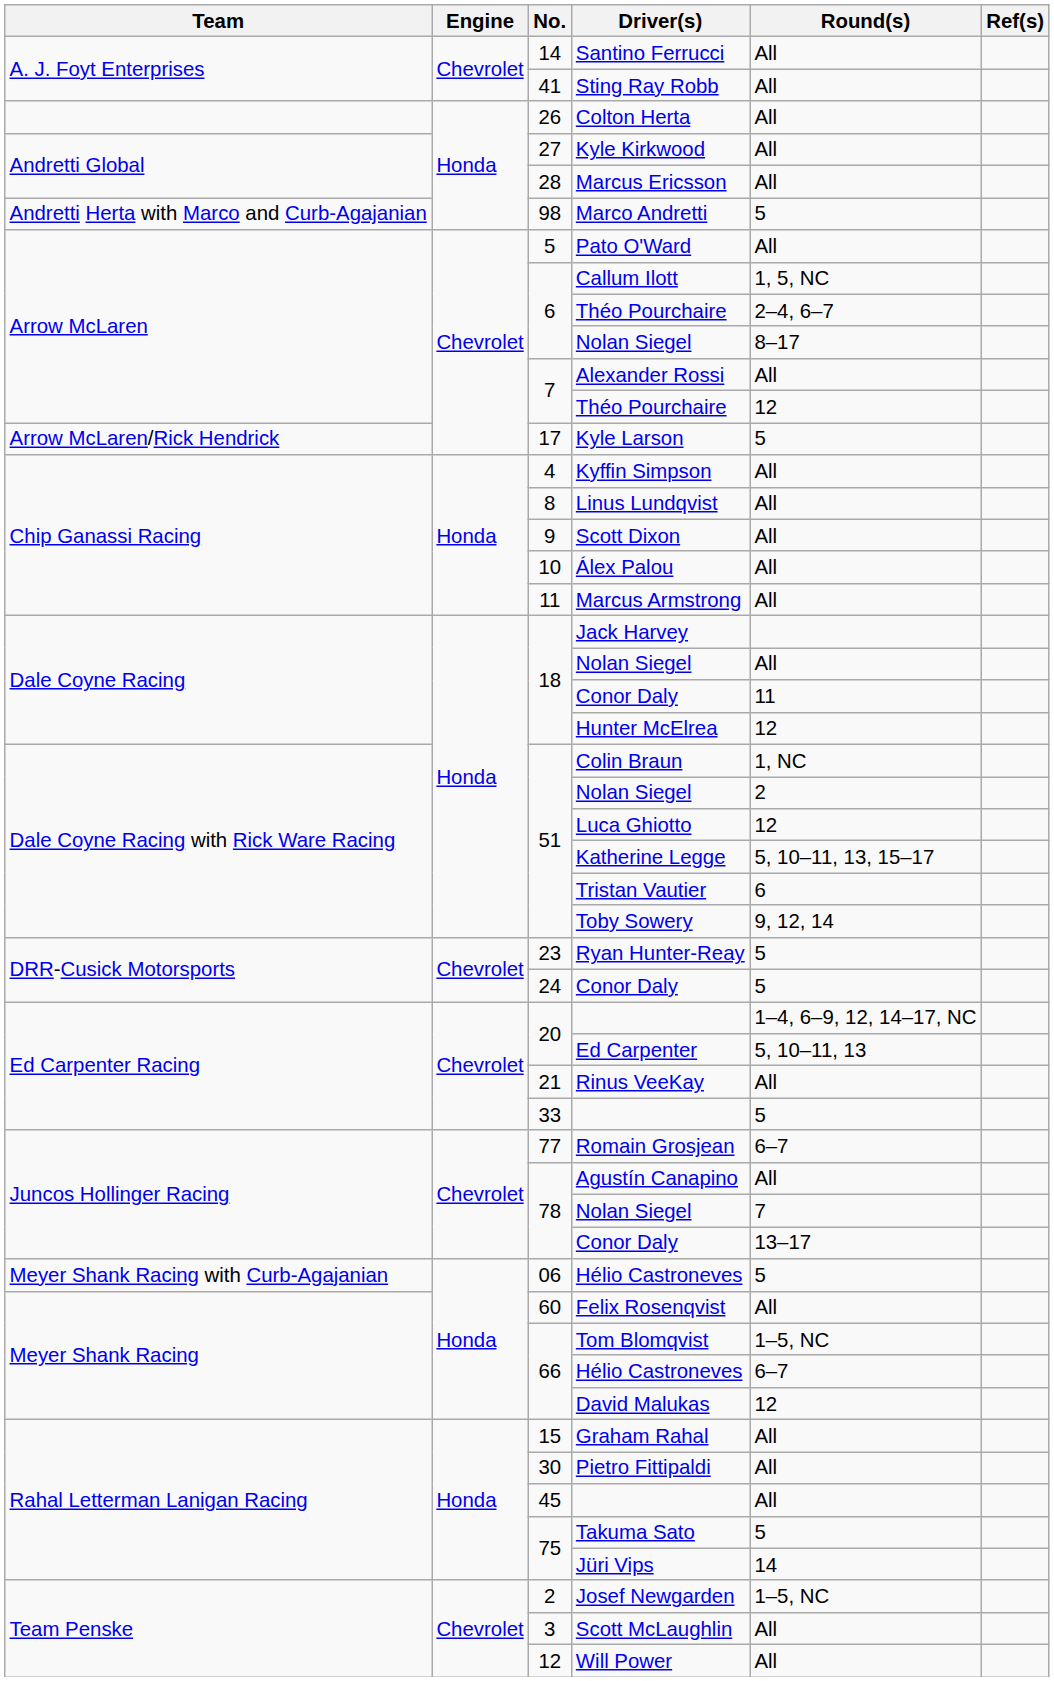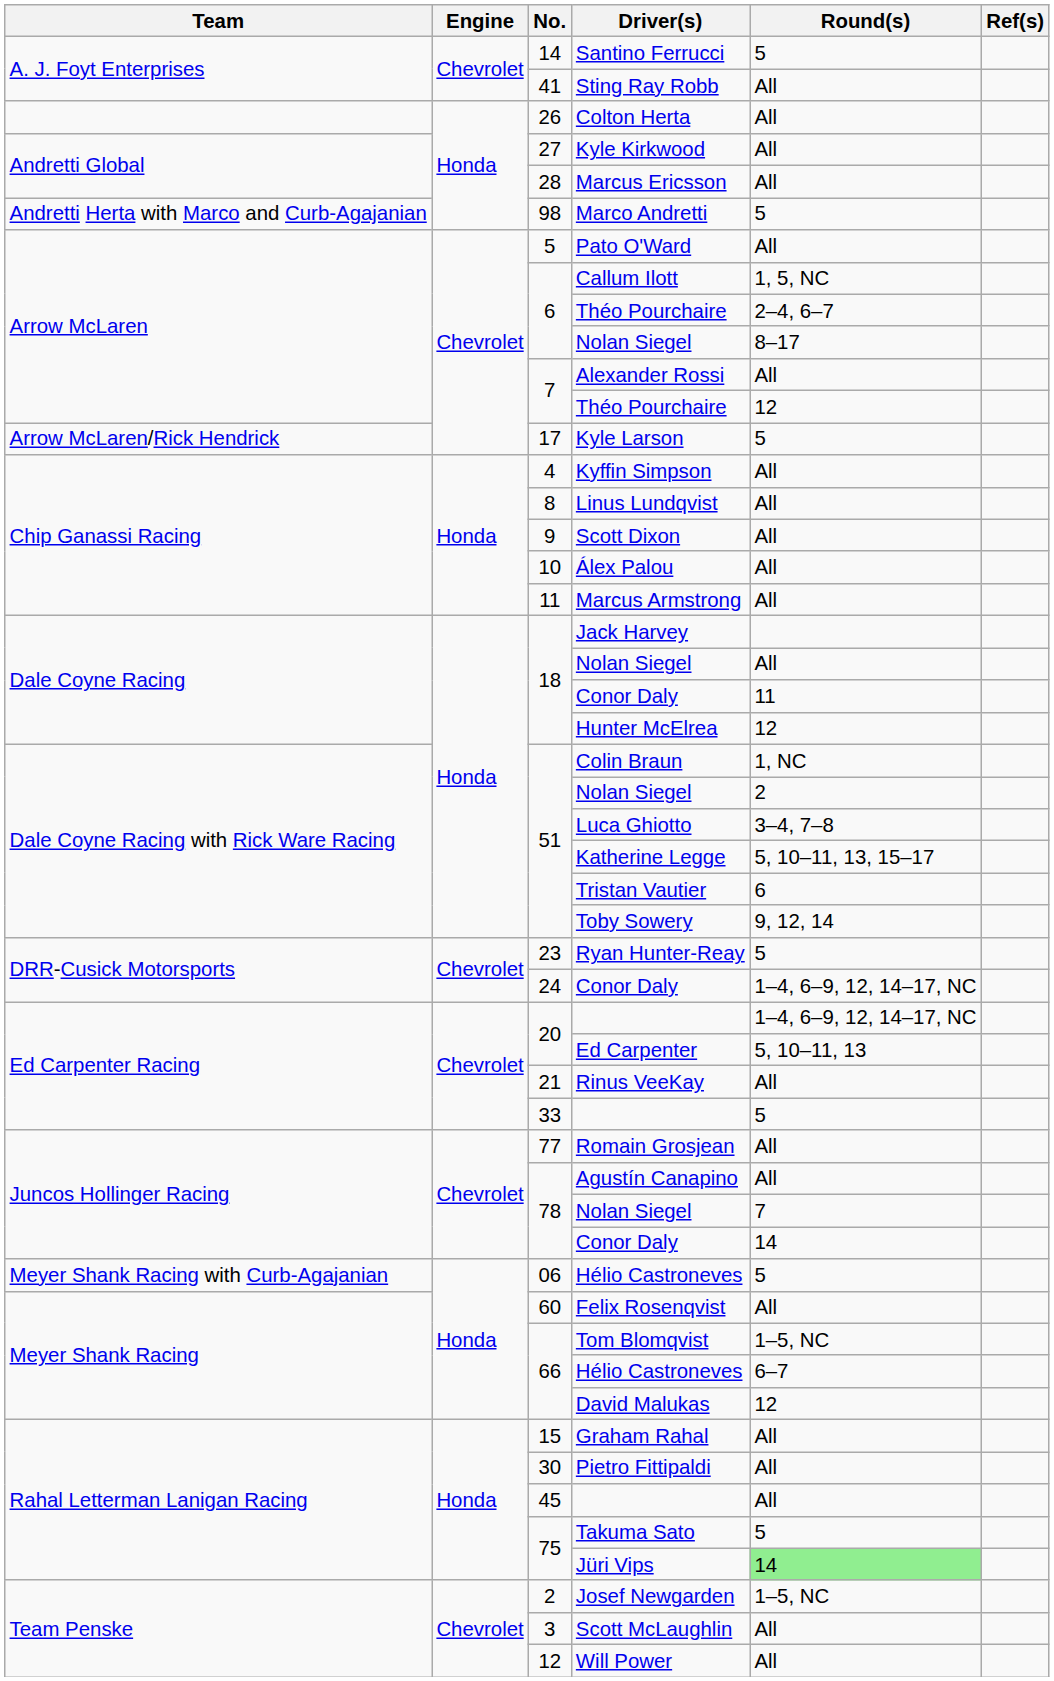Santino Ferrucci | Round(s): All -> 5
Luca Ghiotto | Round(s): 12 -> 3–4, 7–8
24 / Conor Daly | Round(s): 5 -> 1–4, 6–9, 12, 14–17, NC
Romain Grosjean | Round(s): 6–7 -> All
78 / Conor Daly | Round(s): 13–17 -> 14
Jüri Vips | Round(s): no background -> lightgreen background
